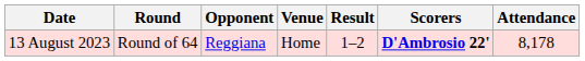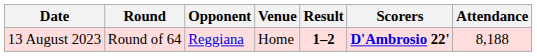13 August 2023 | Result: normal -> bold
13 August 2023 | Attendance: 8,178 -> 8,188
